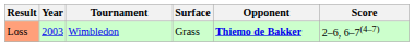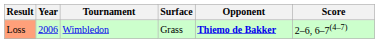Loss | Year: 2003 -> 2006
